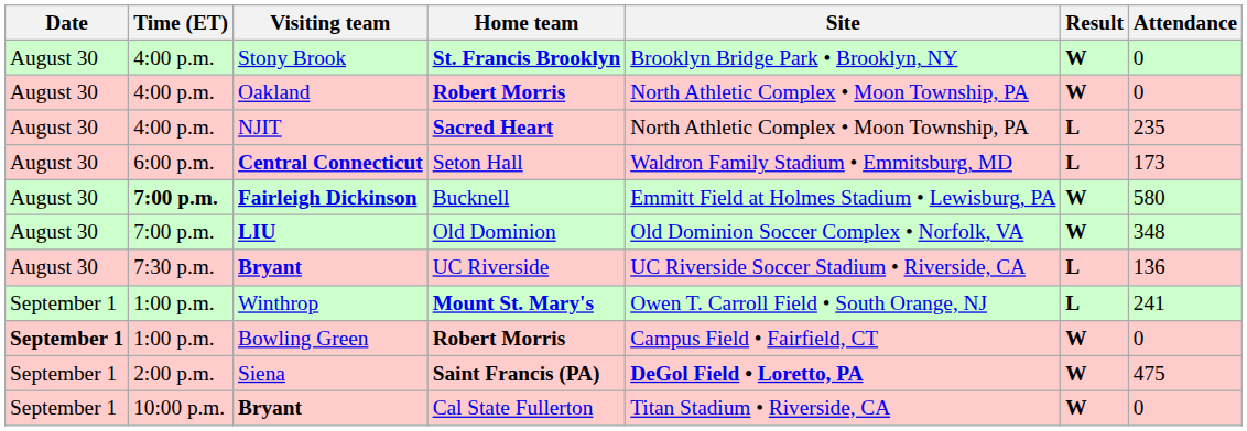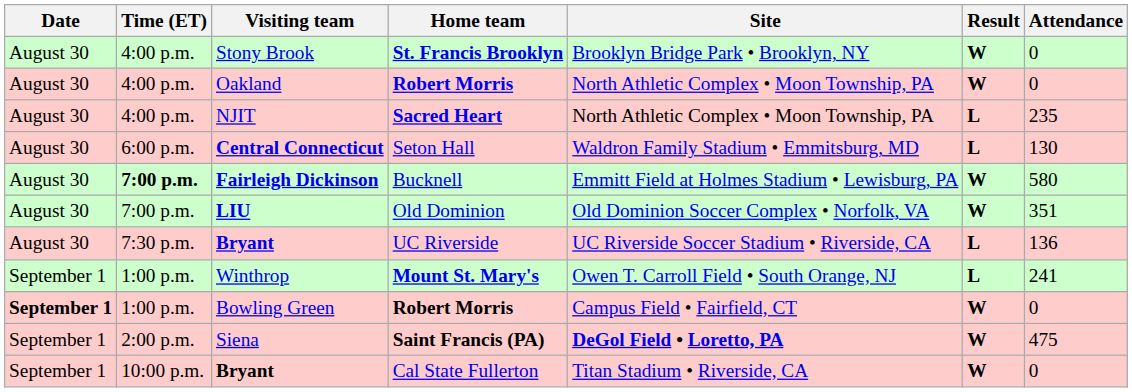Central Connecticut | Attendance: 173 -> 130
LIU | Attendance: 348 -> 351
